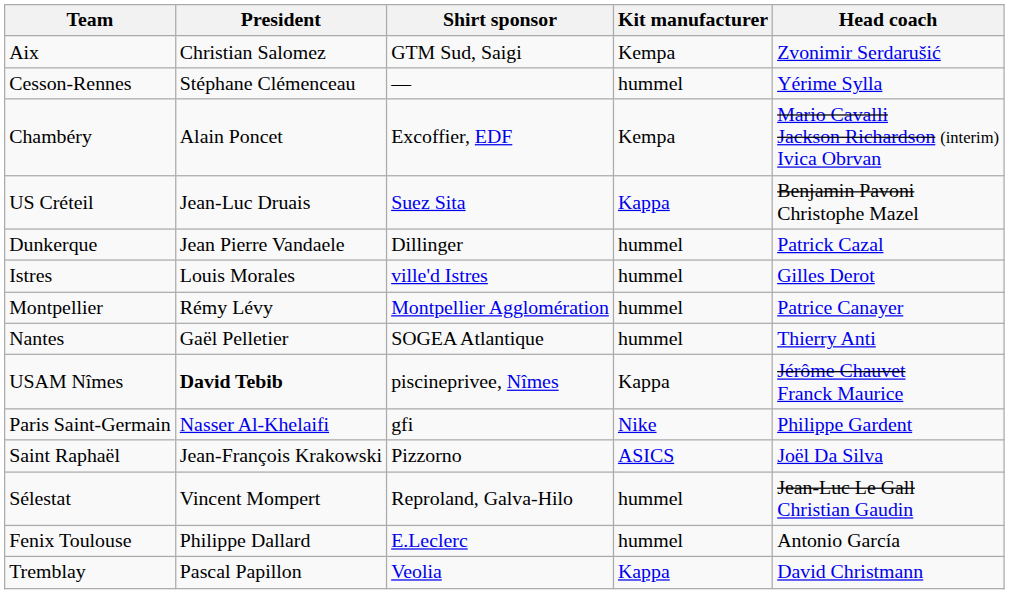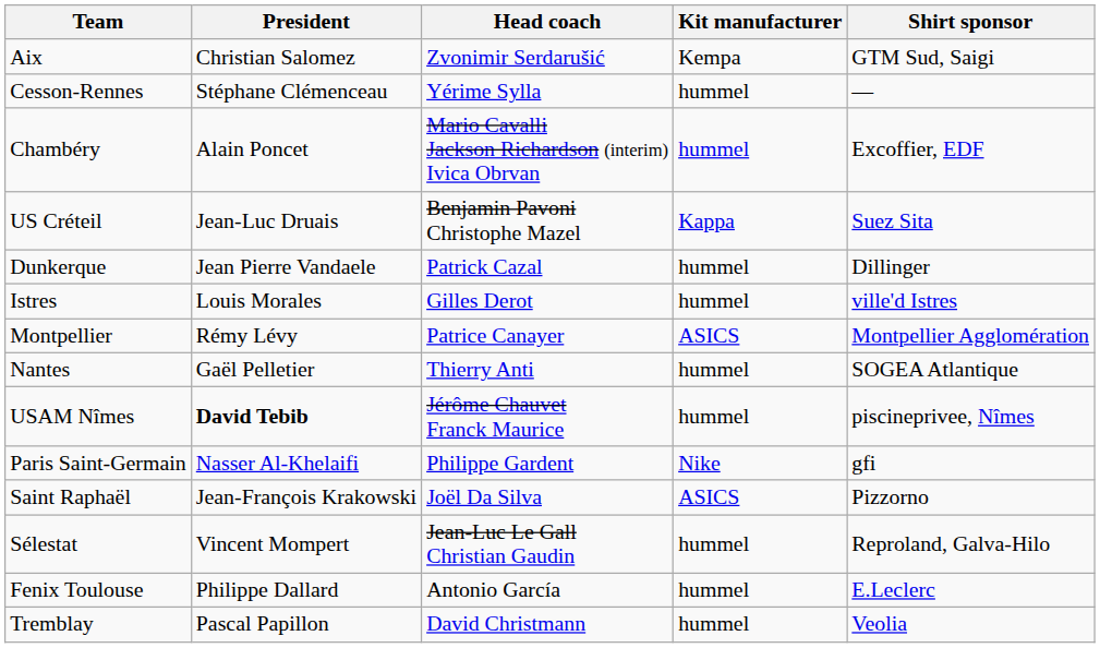columns swapped: Head coach <-> Shirt sponsor
Chambéry | Kit manufacturer: Kempa -> hummel
Montpellier | Kit manufacturer: hummel -> ASICS
USAM Nîmes | Kit manufacturer: Kappa -> hummel
Tremblay | Kit manufacturer: Kappa -> hummel
